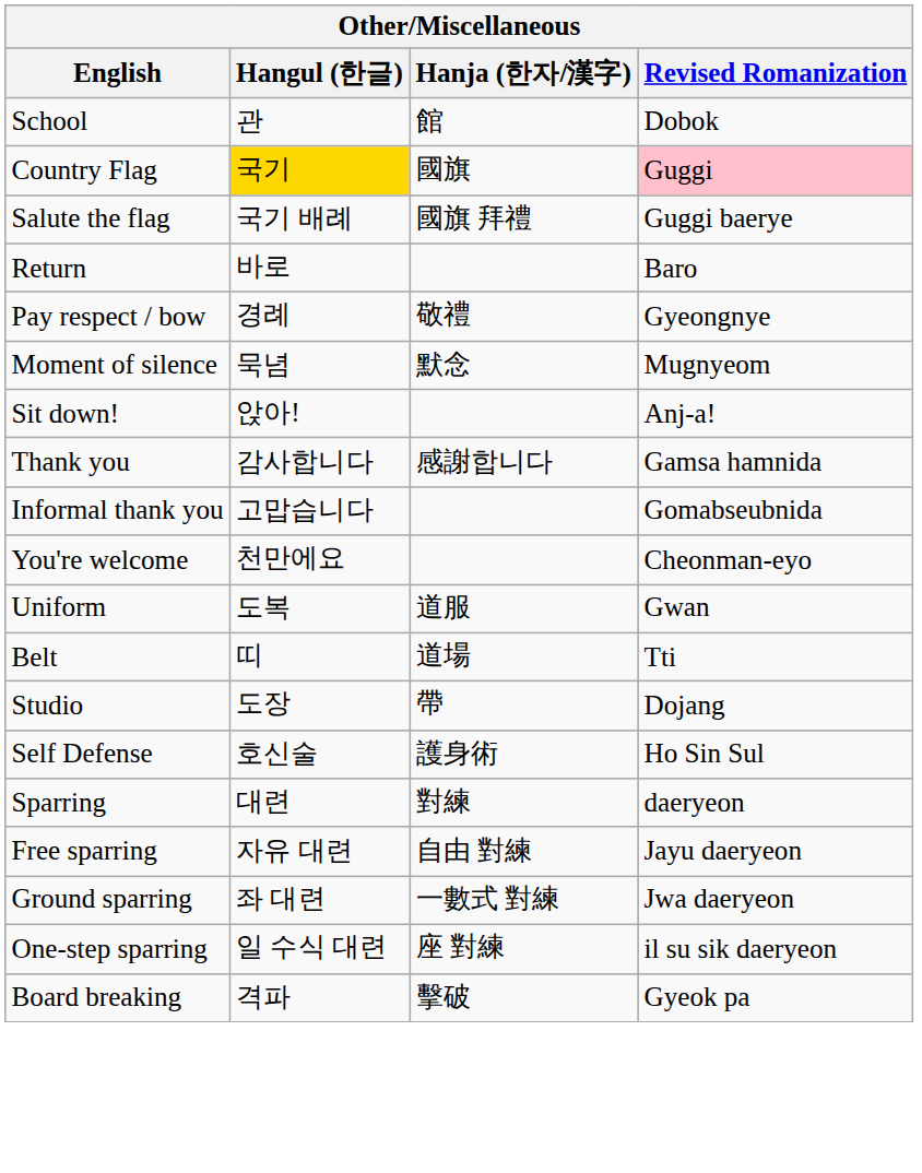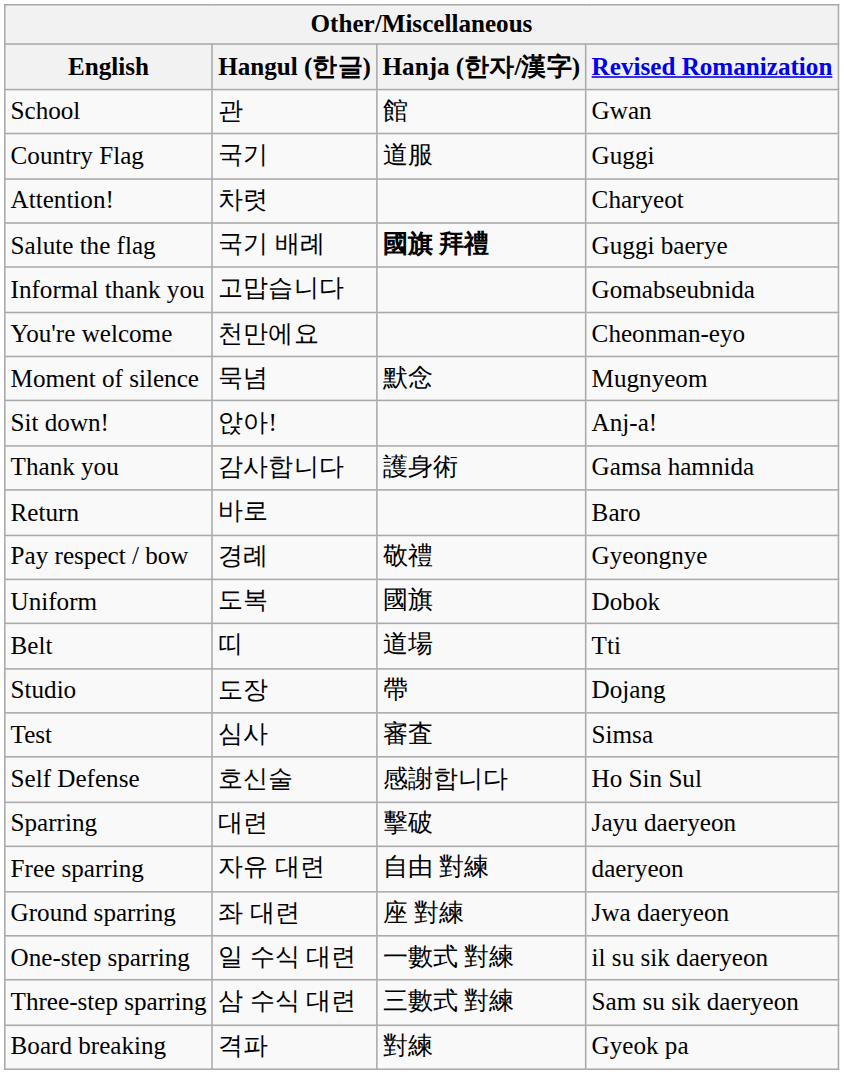School | Revised Romanization: Dobok -> Gwan
Country Flag | Hangul (한글): gold background -> no background
Country Flag | Hanja (한자/漢字): 國旗 -> 道服
Country Flag | Revised Romanization: pink background -> no background
+ row: Attention! | 차렷 | Charyeot
Salute the flag | Hanja (한자/漢字): normal -> bold
rows swapped: Return <-> Informal thank you
rows swapped: Pay respect / bow <-> You're welcome
Thank you | Hanja (한자/漢字): 感謝합니다 -> 護身術
Uniform | Hanja (한자/漢字): 道服 -> 國旗
Uniform | Revised Romanization: Gwan -> Dobok
+ row: Test | 심사 | 審査 | Simsa
Self Defense | Hanja (한자/漢字): 護身術 -> 感謝합니다
Sparring | Hanja (한자/漢字): 對練 -> 擊破
Sparring | Revised Romanization: daeryeon -> Jayu daeryeon
Free sparring | Revised Romanization: Jayu daeryeon -> daeryeon
Ground sparring | Hanja (한자/漢字): 一數式 對練 -> 座 對練
One-step sparring | Hanja (한자/漢字): 座 對練 -> 一數式 對練
+ row: Three-step sparring | 삼 수식 대련 | 三數式 對練 | Sam su sik daeryeon
Board breaking | Hanja (한자/漢字): 擊破 -> 對練
